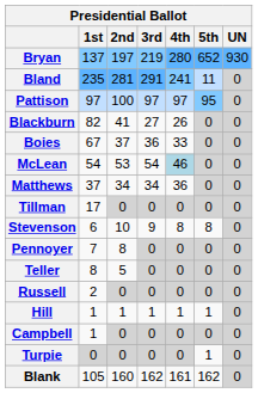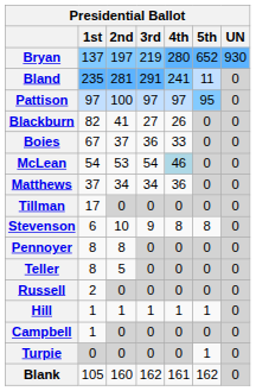Pennoyer | 1st: 7 -> 8
